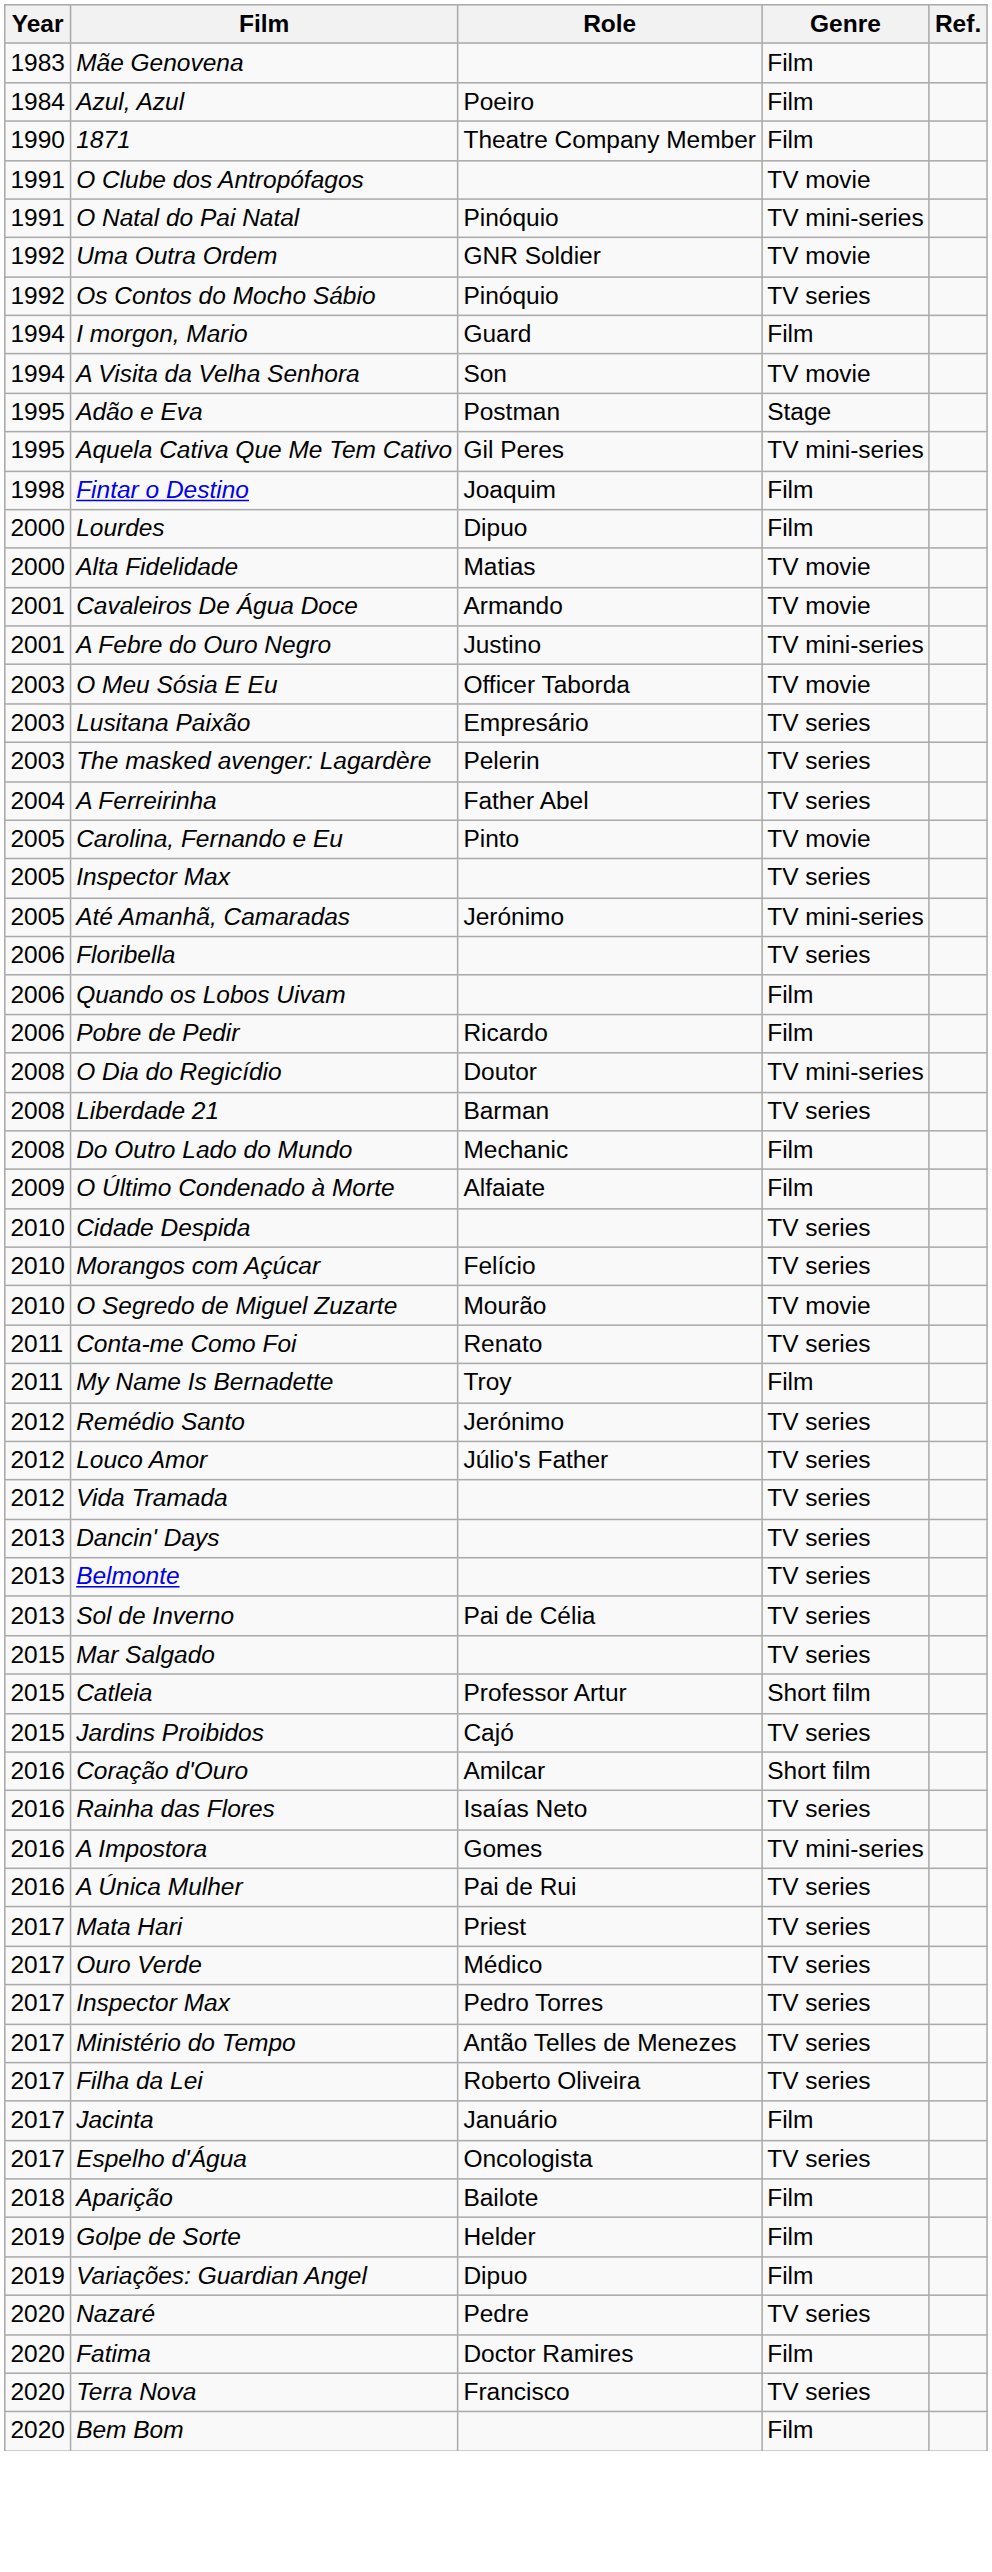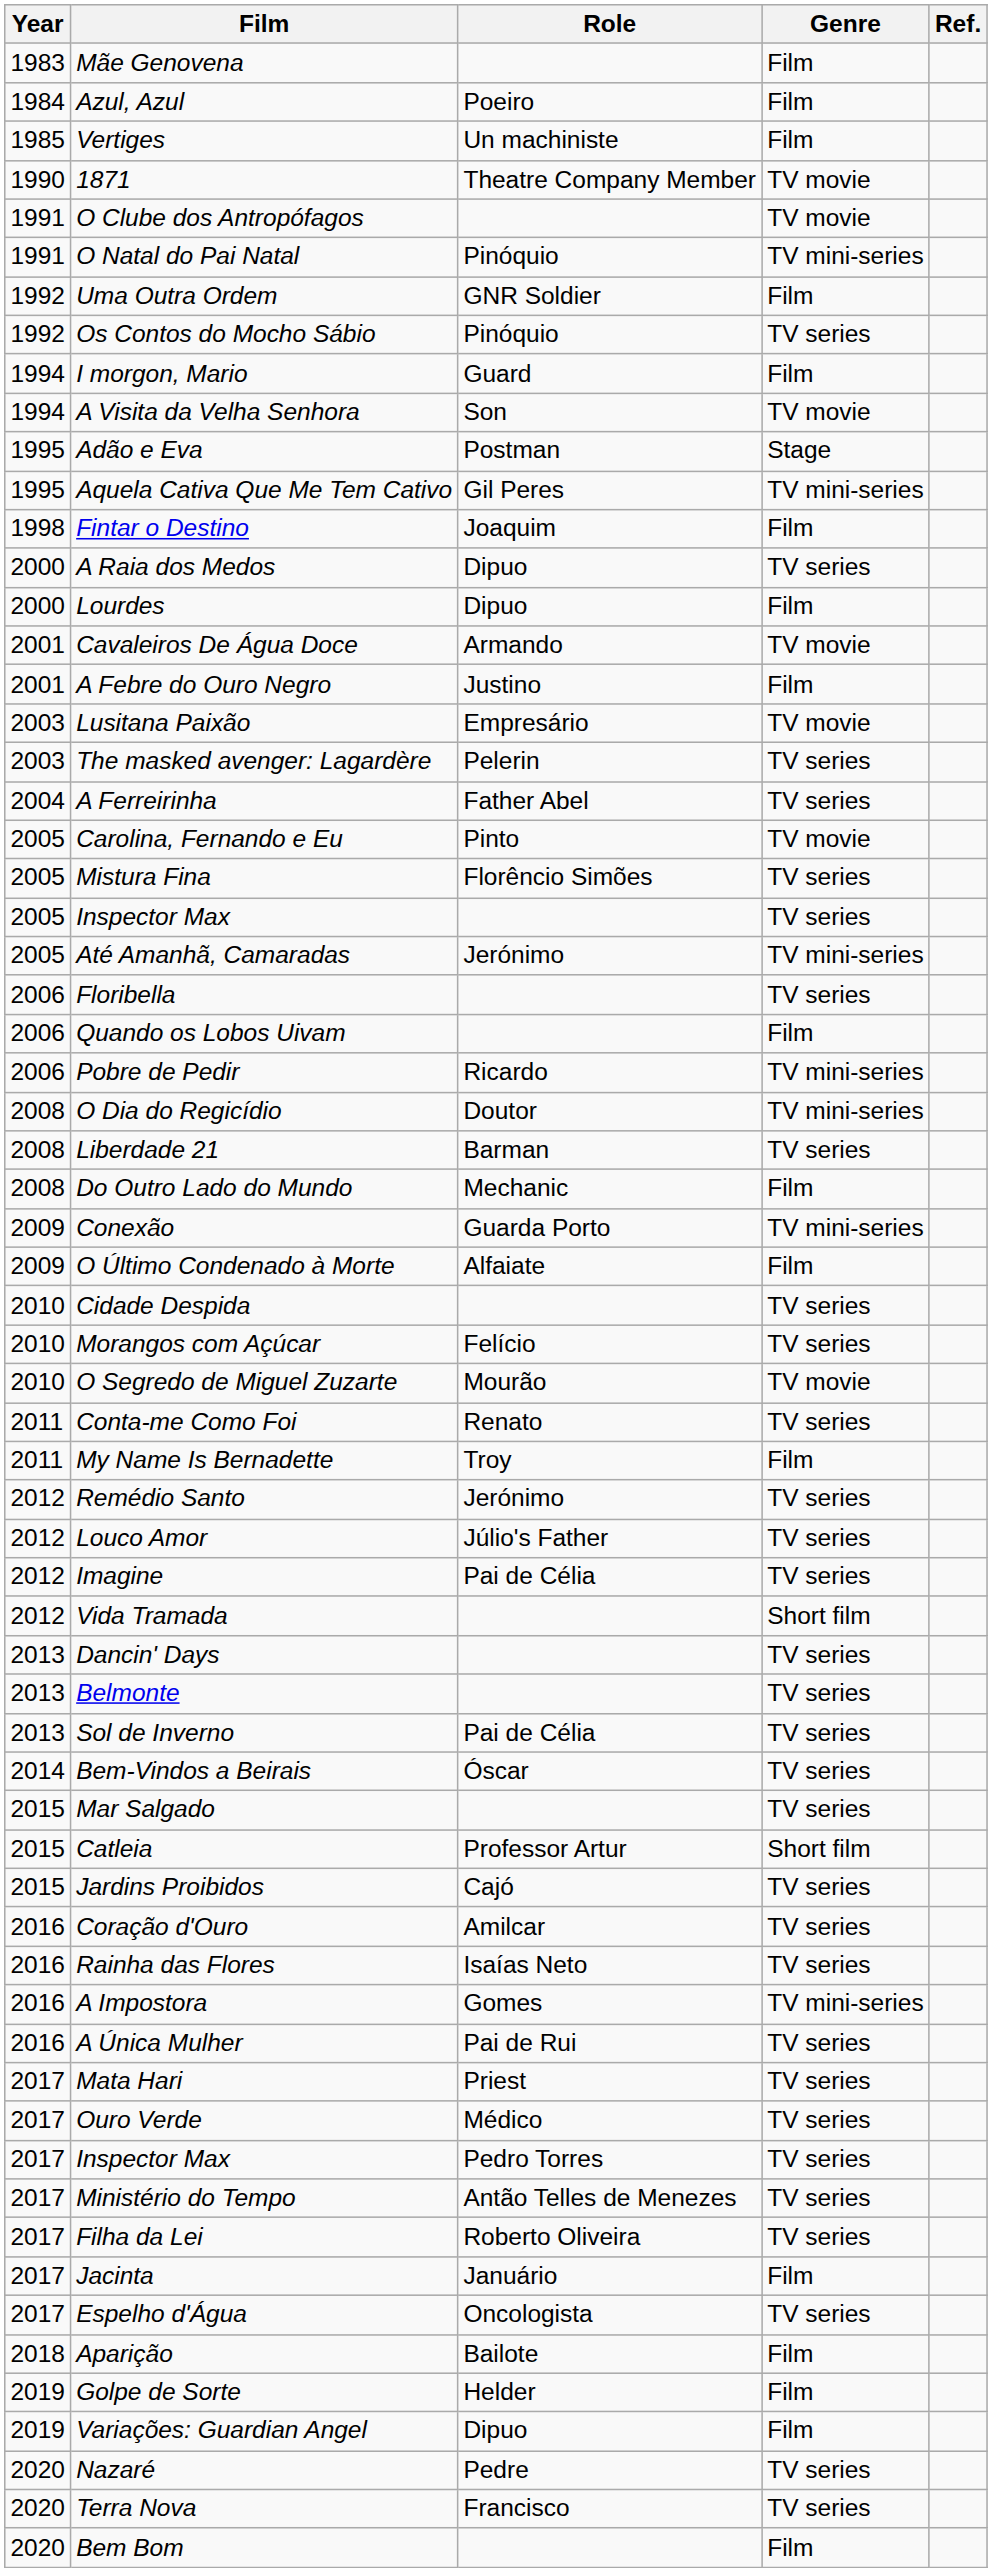+ row: 1985 | Vertiges | Un machiniste | Film
1871 | Genre: Film -> TV movie
Uma Outra Ordem | Genre: TV movie -> Film
+ row: 2000 | A Raia dos Medos | Dipuo | TV series
- row: 2000 | Alta Fidelidade | Matias | TV movie
A Febre do Ouro Negro | Genre: TV mini-series -> Film
- row: 2003 | O Meu Sósia E Eu | Officer Taborda | TV movie
Lusitana Paixão | Genre: TV series -> TV movie
+ row: 2005 | Mistura Fina | Florêncio Simões | TV series
Pobre de Pedir | Genre: Film -> TV mini-series
+ row: 2009 | Conexão | Guarda Porto | TV mini-series
+ row: 2012 | Imagine | Pai de Célia | TV series
Vida Tramada | Genre: TV series -> Short film
+ row: 2014 | Bem-Vindos a Beirais | Óscar | TV series
Coração d'Ouro | Genre: Short film -> TV series
- row: 2020 | Fatima | Doctor Ramires | Film
